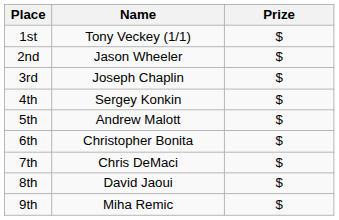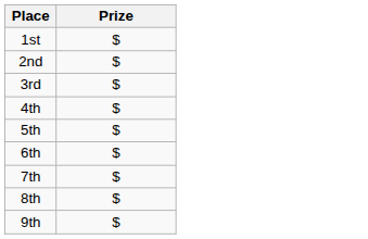- column: Name | Tony Veckey (1/1) | Jason Wheeler | Joseph Chaplin | Sergey Konkin | Andrew Malott | Christopher Bonita | Chris DeMaci | David Jaoui | Miha Remic
